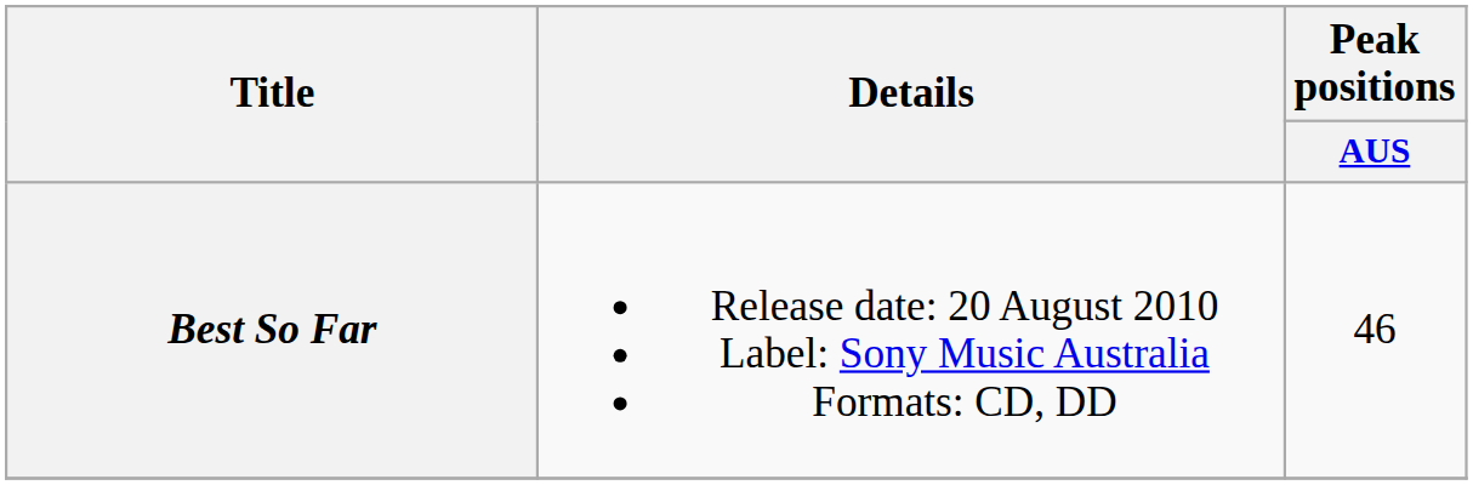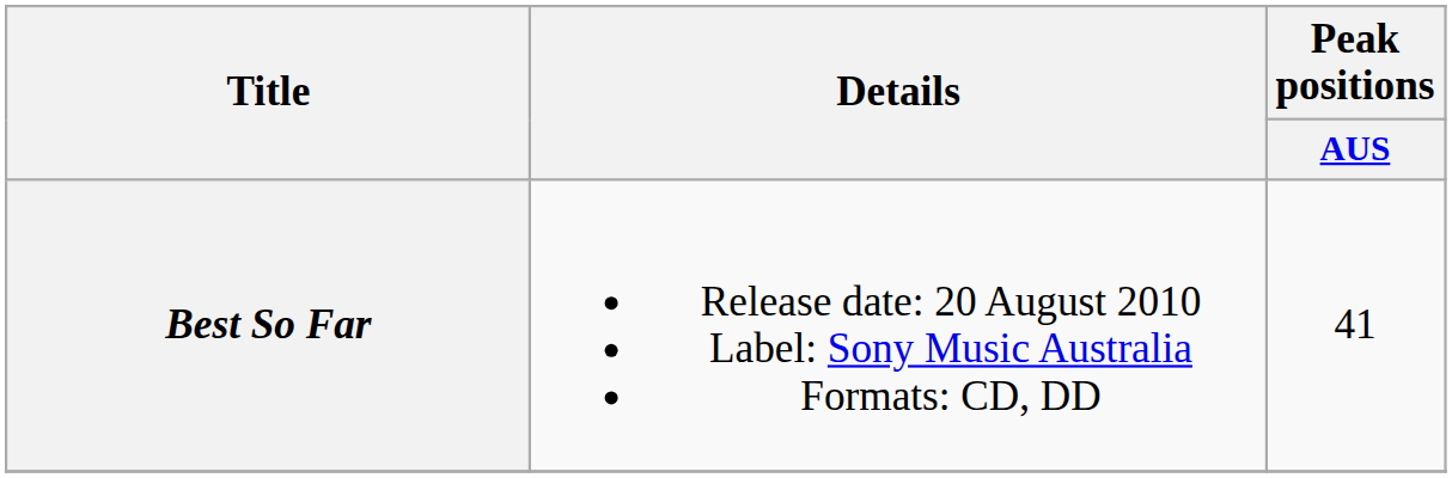Best So Far | Peak positions / AUS: 46 -> 41
